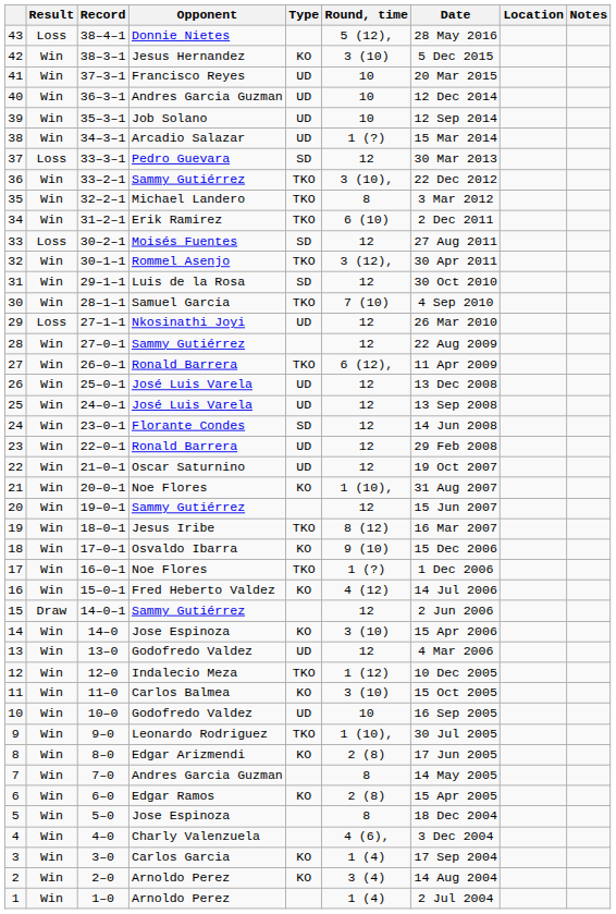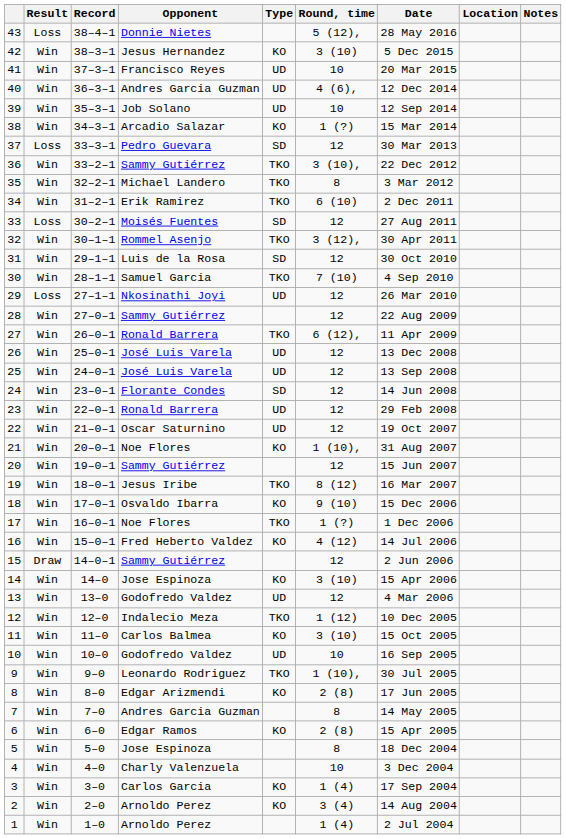40 | Round, time: 10 -> 4 (6),
38 | Type: UD -> KO
4 | Round, time: 4 (6), -> 10
